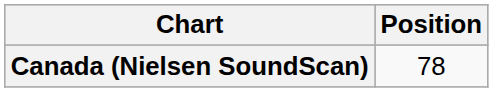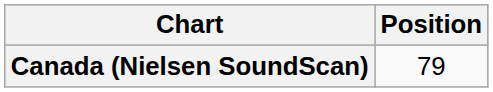Canada (Nielsen SoundScan) | Position: 78 -> 79
